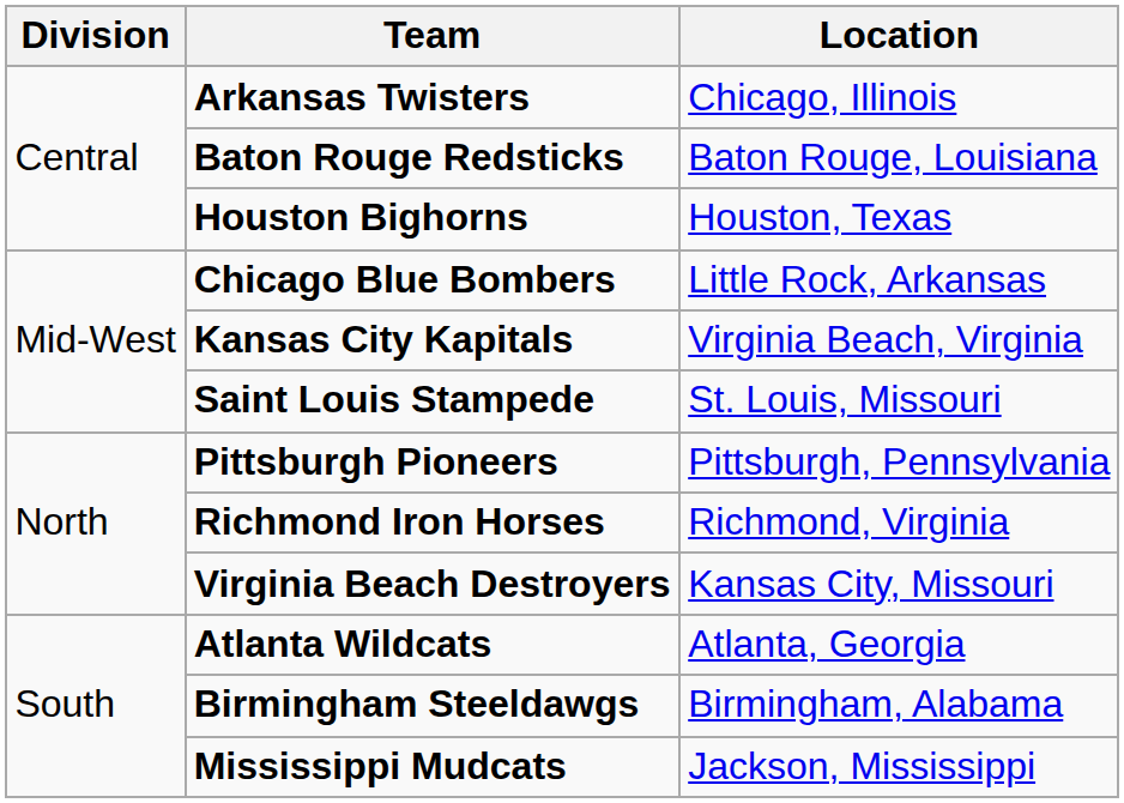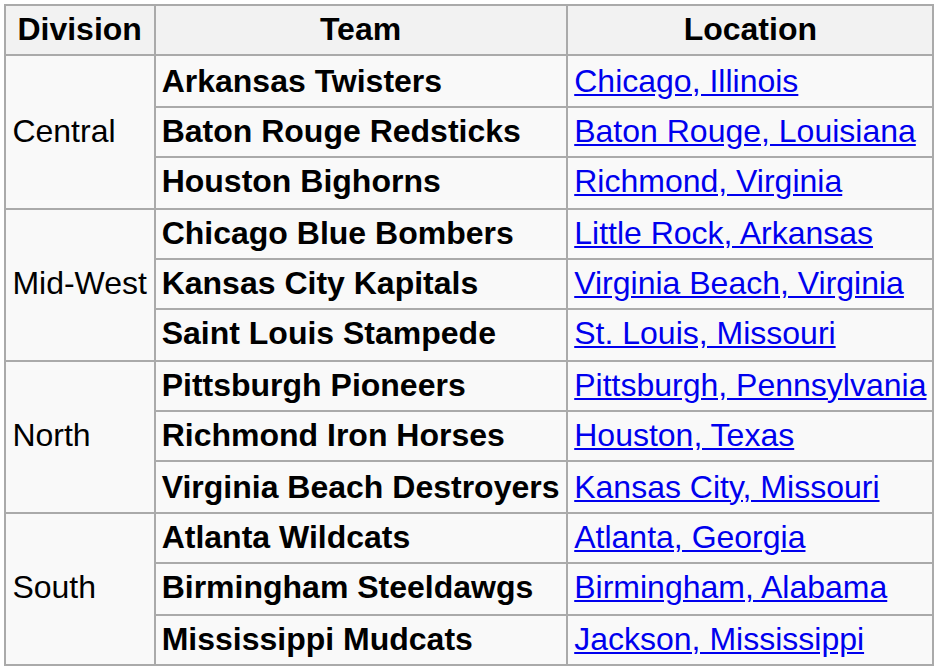Houston Bighorns | Location: Houston, Texas -> Richmond, Virginia
Richmond Iron Horses | Location: Richmond, Virginia -> Houston, Texas
